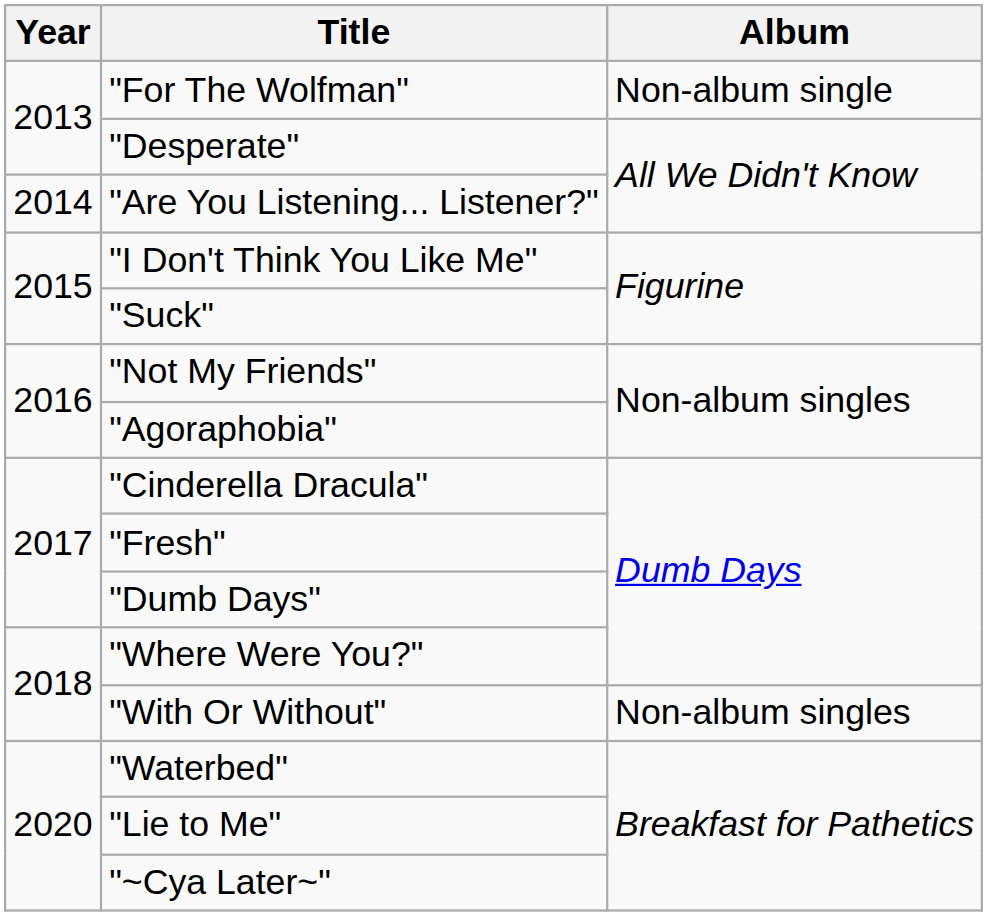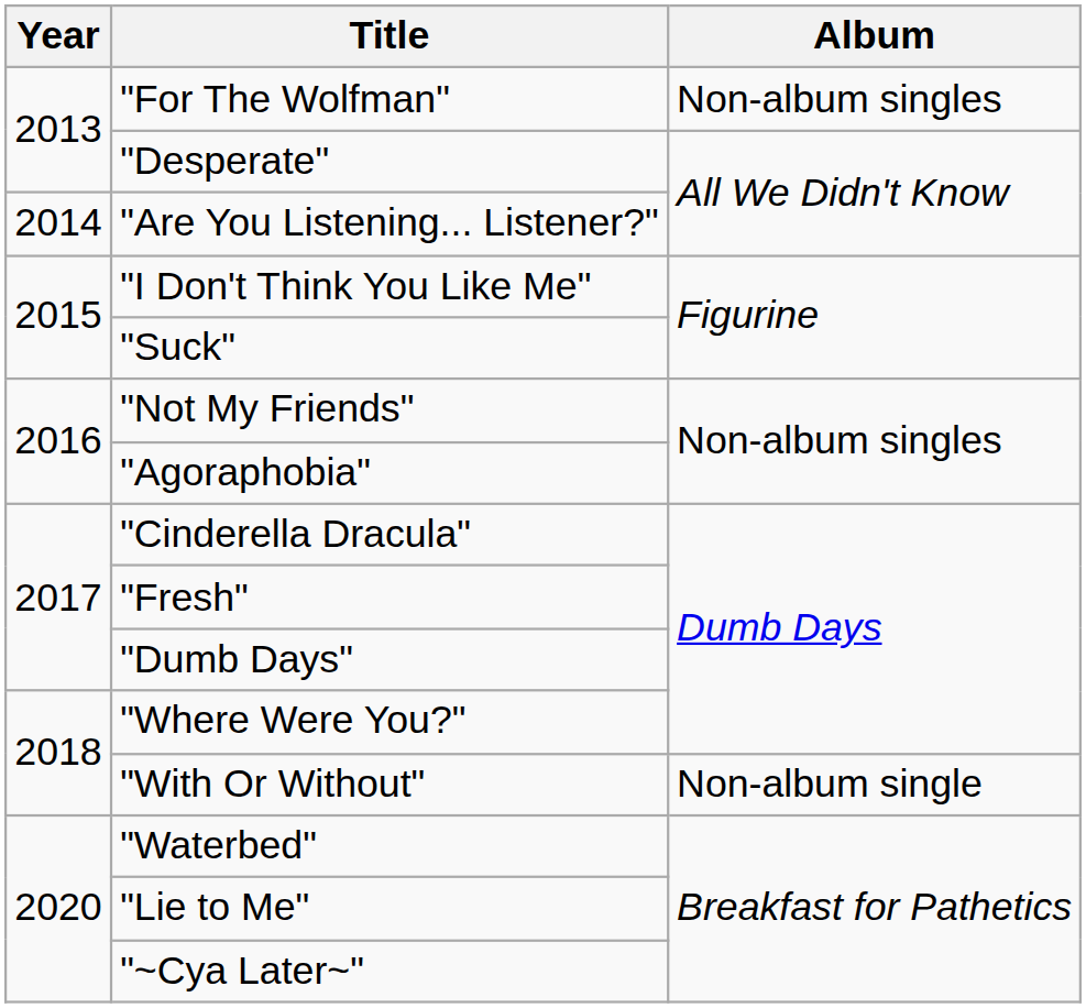"For The Wolfman" | Album: Non-album single -> Non-album singles
"With Or Without" | Album: Non-album singles -> Non-album single
